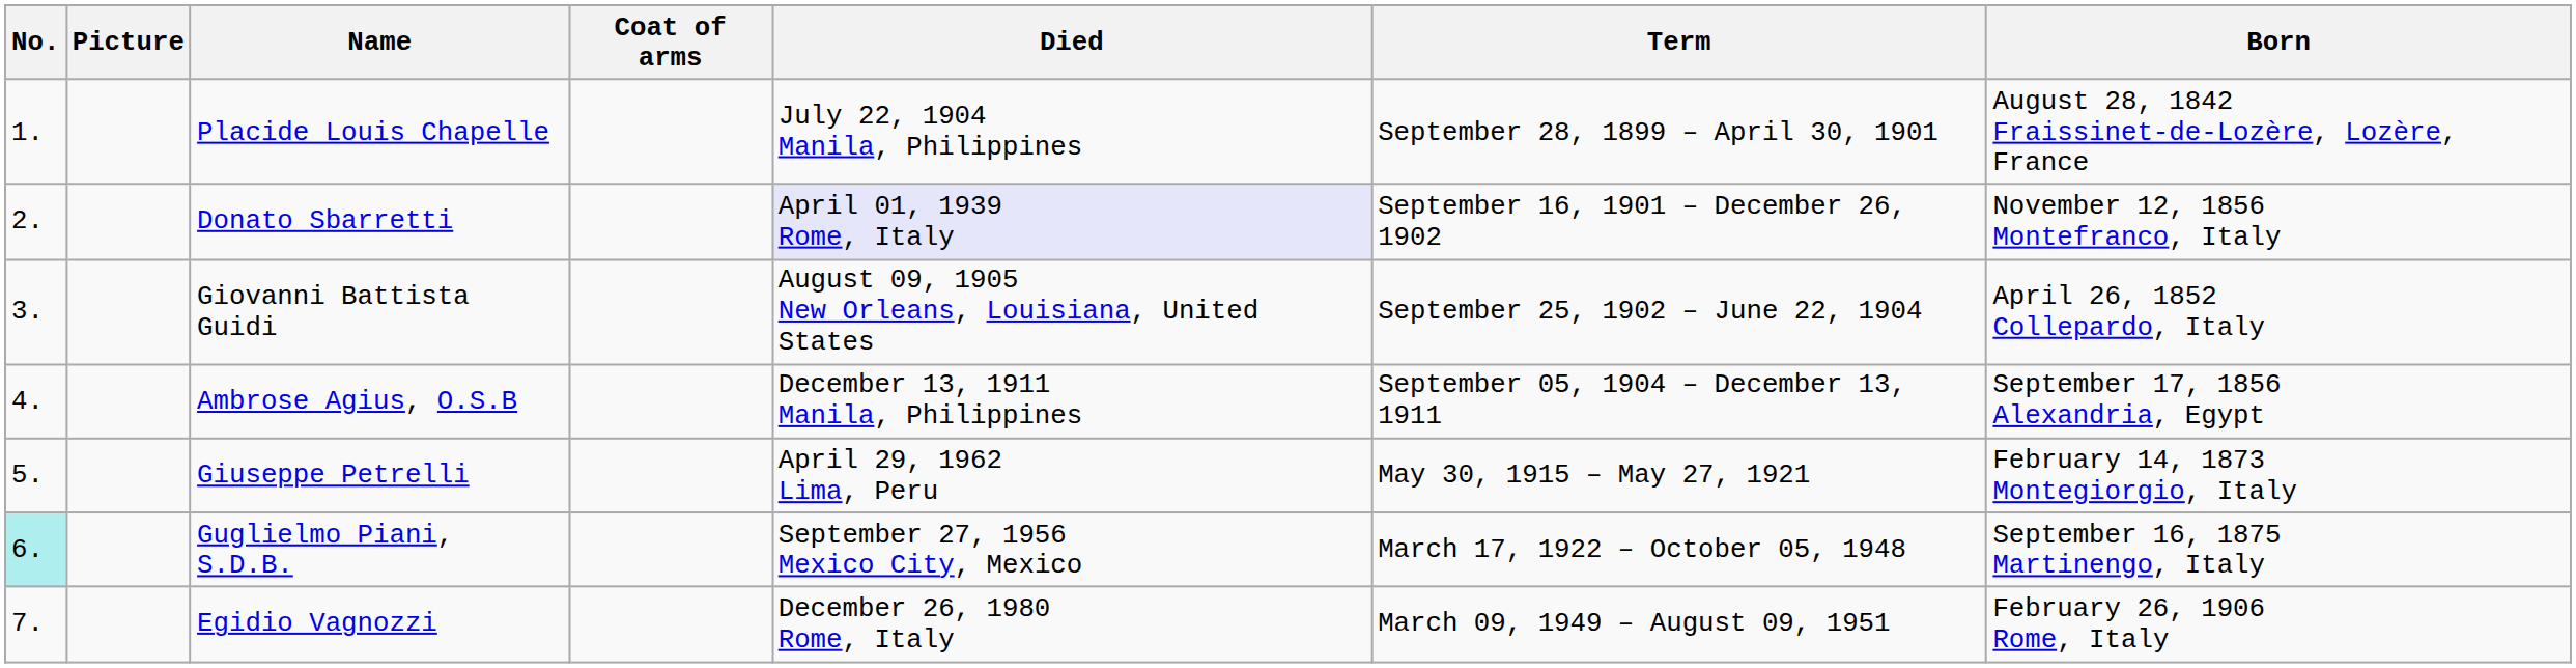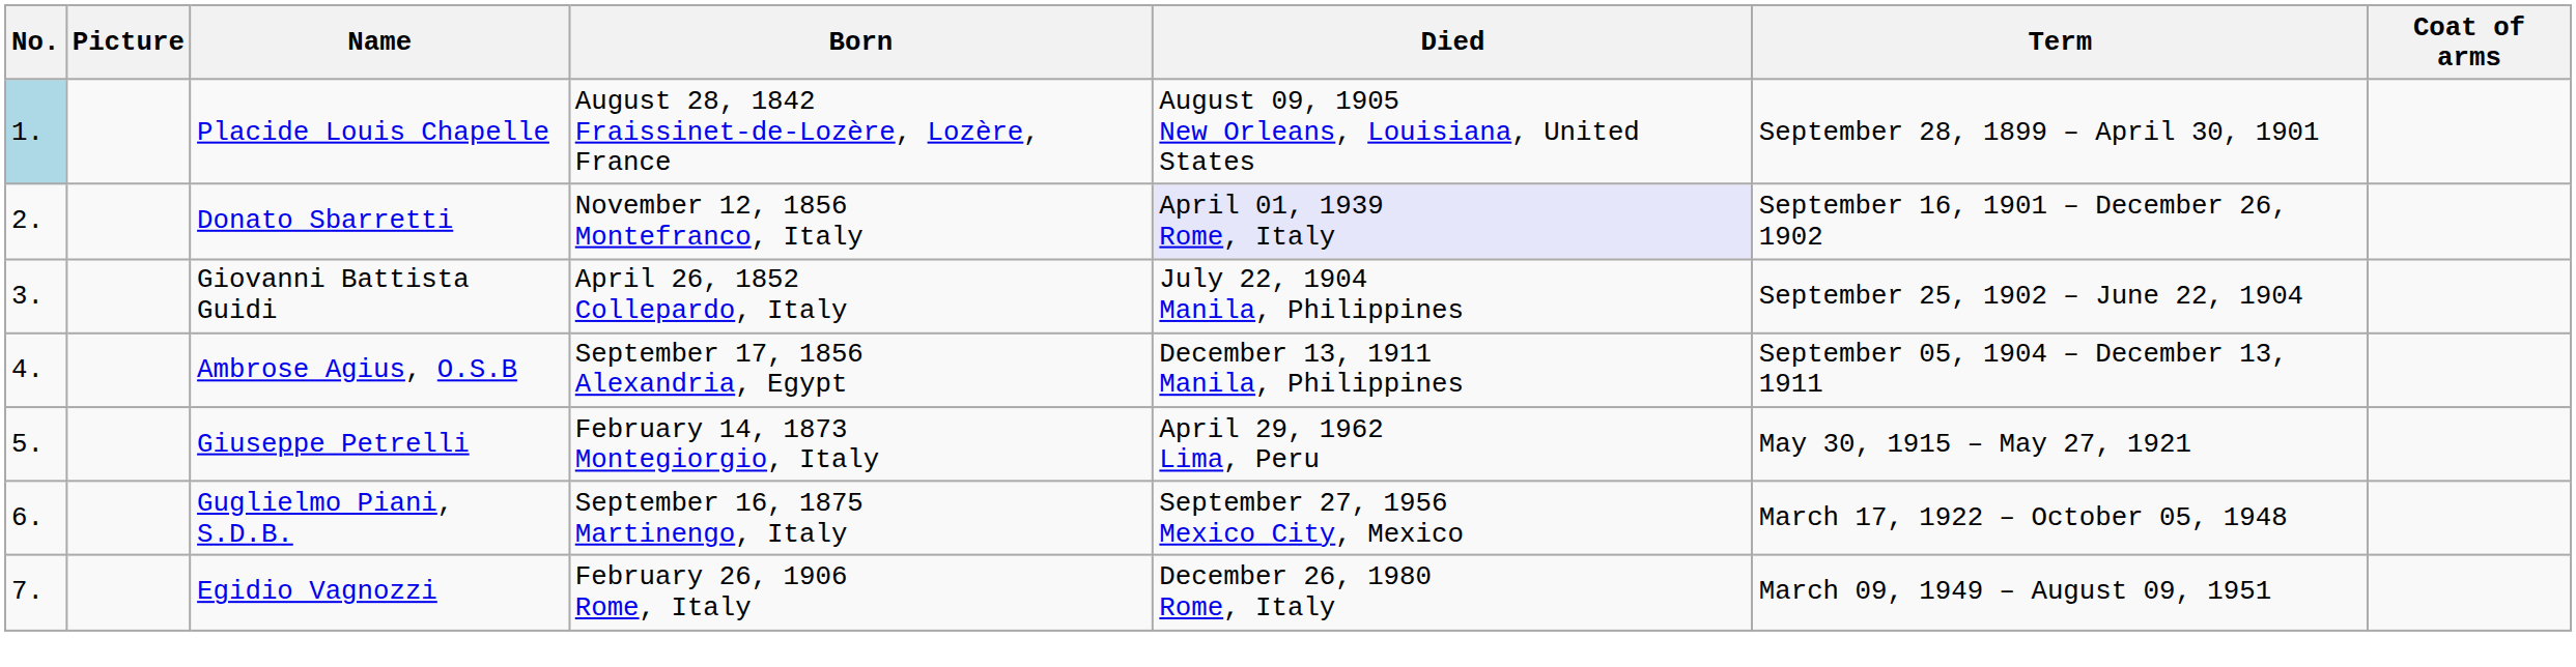columns swapped: Born <-> Coat of arms
Placide Louis Chapelle | No.: no background -> lightblue background
Placide Louis Chapelle | Died: July 22, 1904 Manila, Philippines -> August 09, 1905 New Orleans, Louisiana, United States
Giovanni Battista Guidi | Died: August 09, 1905 New Orleans, Louisiana, United States -> July 22, 1904 Manila, Philippines
Guglielmo Piani, S.D.B. | No.: paleturquoise background -> no background
